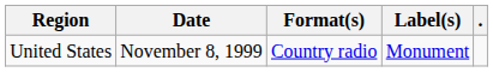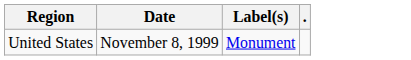- column: Format(s) | Country radio
